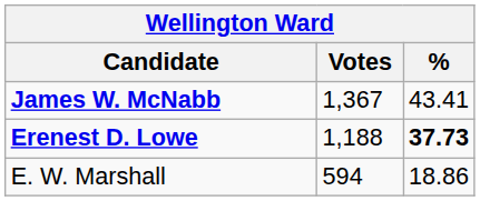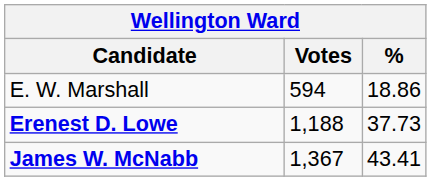rows swapped: James W. McNabb <-> E. W. Marshall
Erenest D. Lowe | %: bold -> normal
